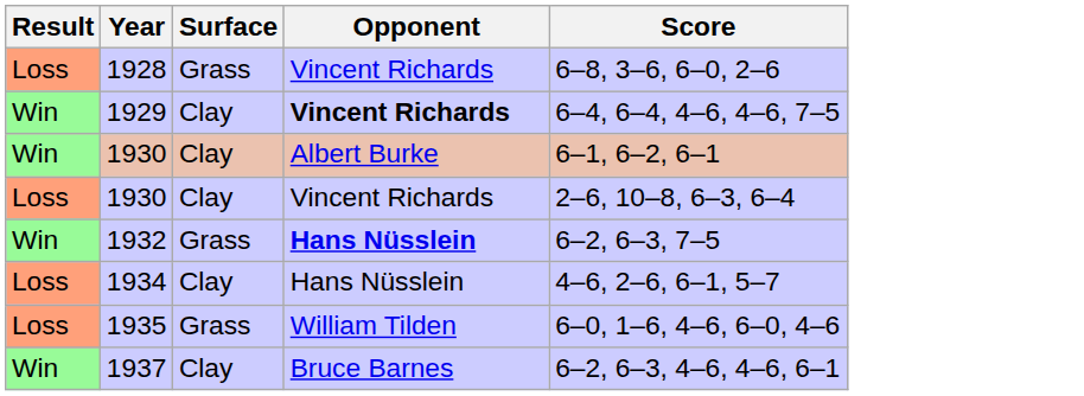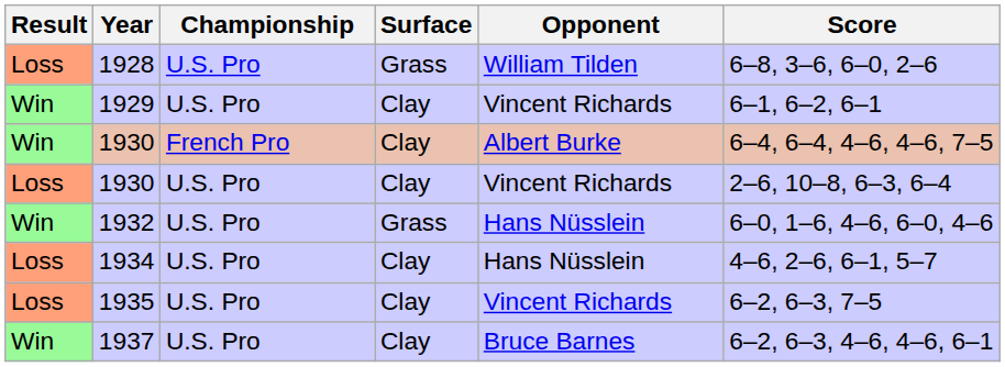+ column: Championship | U.S. Pro | U.S. Pro | French Pro | U.S. Pro | U.S. Pro | U.S. Pro | U.S. Pro | U.S. Pro
1928 | Opponent: Vincent Richards -> William Tilden
1929 | Opponent: bold -> normal
1929 | Score: 6–4, 6–4, 4–6, 4–6, 7–5 -> 6–1, 6–2, 6–1
Win / 1930 | Score: 6–1, 6–2, 6–1 -> 6–4, 6–4, 4–6, 4–6, 7–5
1932 | Opponent: bold -> normal
1932 | Score: 6–2, 6–3, 7–5 -> 6–0, 1–6, 4–6, 6–0, 4–6
1935 | Surface: Grass -> Clay
1935 | Opponent: William Tilden -> Vincent Richards
1935 | Score: 6–0, 1–6, 4–6, 6–0, 4–6 -> 6–2, 6–3, 7–5
